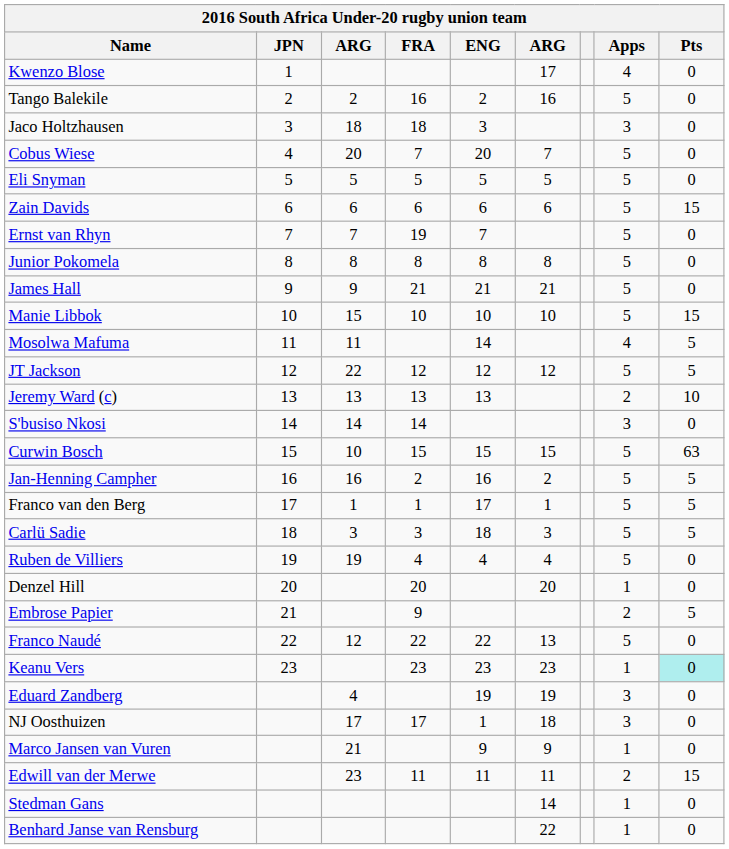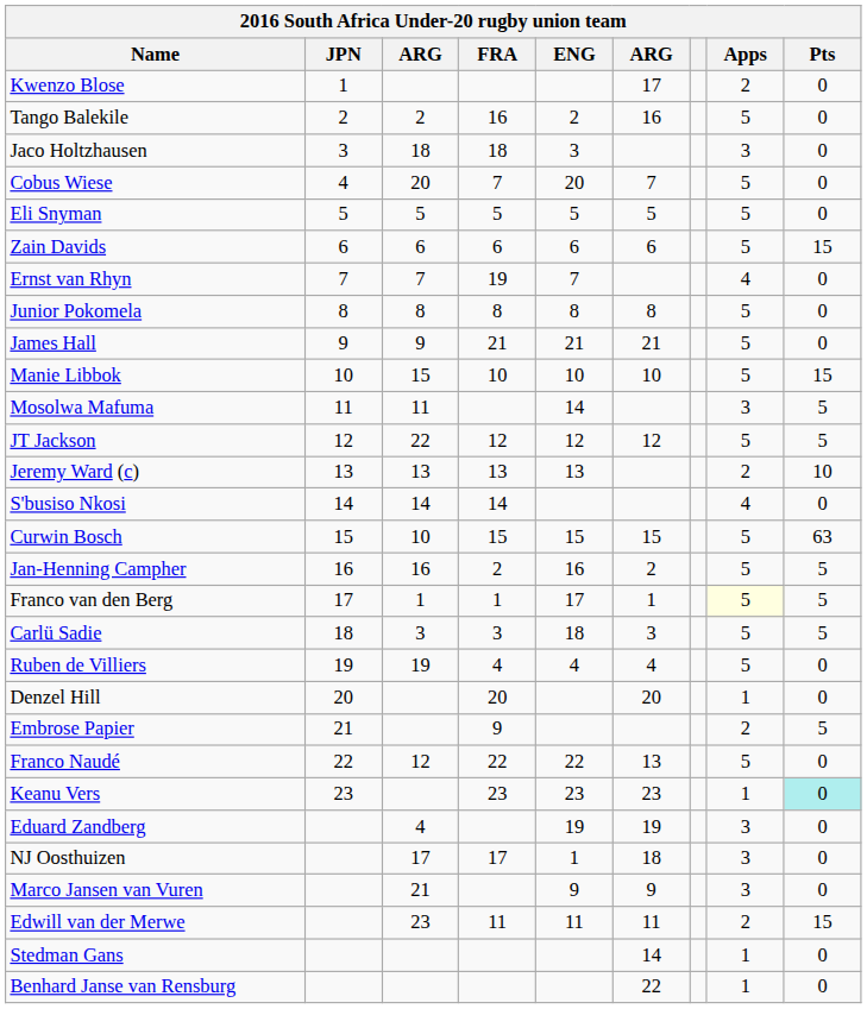Kwenzo Blose | Apps: 4 -> 2
Ernst van Rhyn | Apps: 5 -> 4
Mosolwa Mafuma | Apps: 4 -> 3
S'busiso Nkosi | Apps: 3 -> 4
Franco van den Berg | Apps: no background -> lightyellow background
Marco Jansen van Vuren | Apps: 1 -> 3
